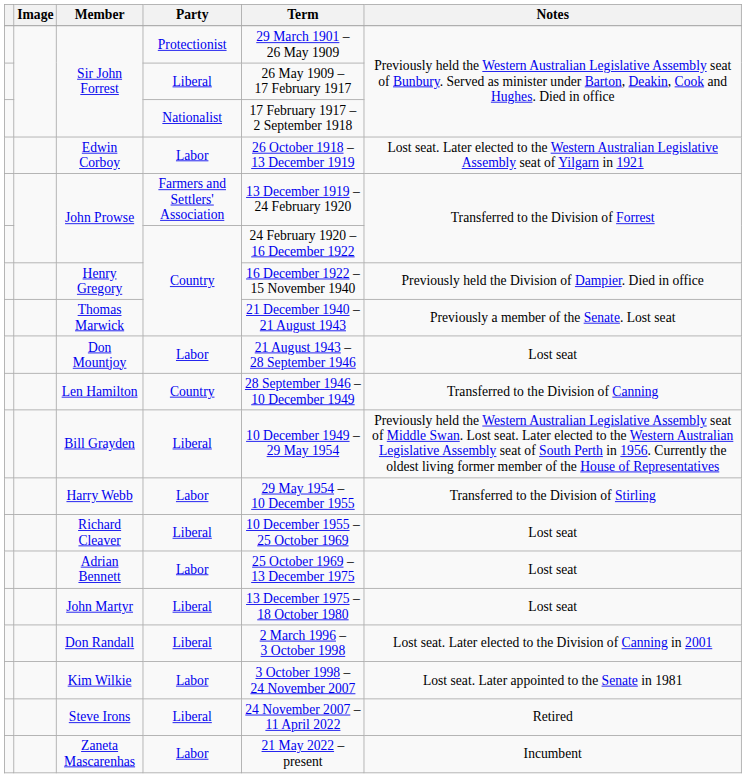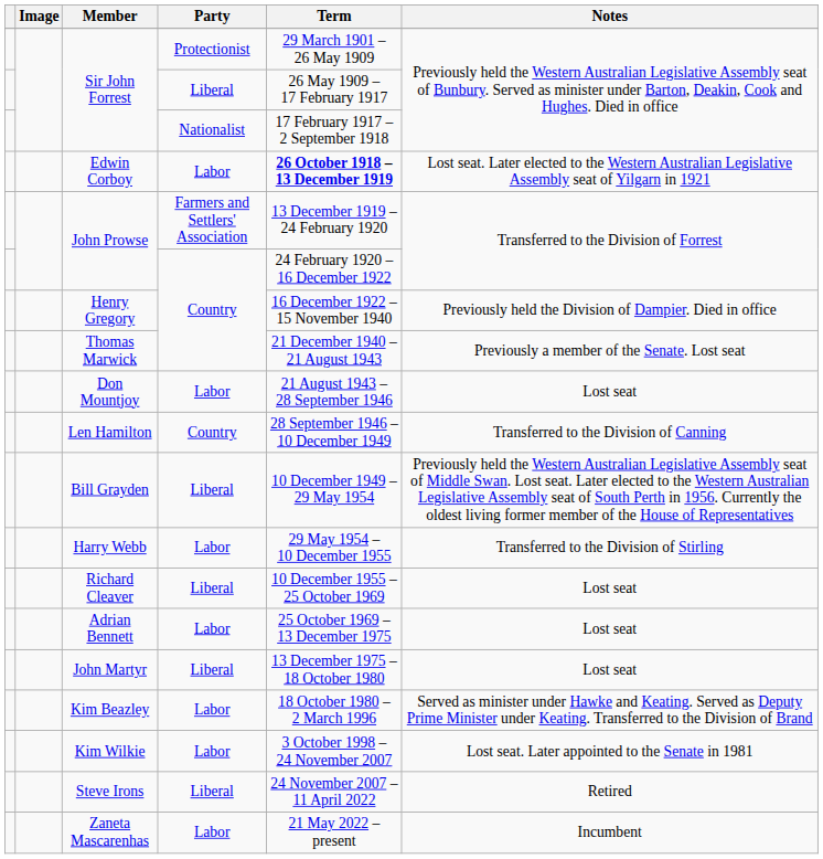Edwin Corboy | Term: normal -> bold
+ row: Kim Beazley | Labor | 18 October 1980 – 2 March 1996 | Served as minister under Hawke and Keating. Served as Deputy Prime Minister under Keating. Transferred to the Division of Brand
- row: Don Randall | Liberal | 2 March 1996 – 3 October 1998 | Lost seat. Later elected to the Division of Canning in 2001
